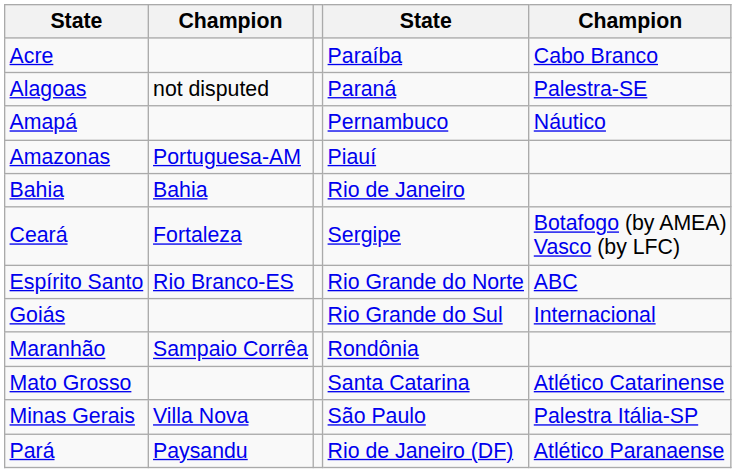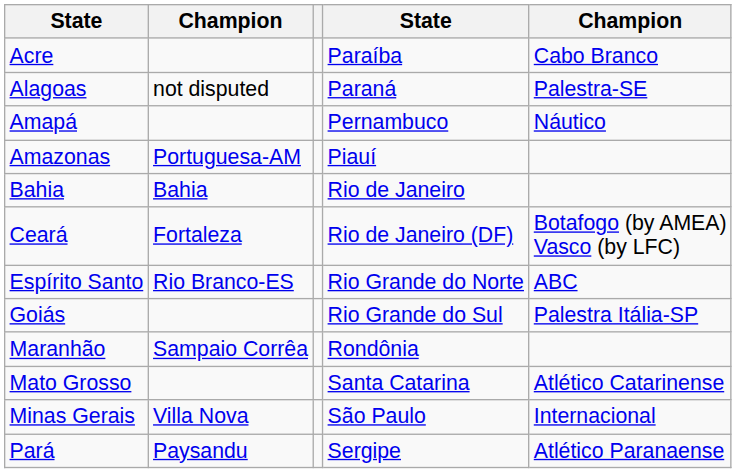Ceará | column 4: Sergipe -> Rio de Janeiro (DF)
Goiás | column 5: Internacional -> Palestra Itália-SP
Minas Gerais | column 5: Palestra Itália-SP -> Internacional
Pará | column 4: Rio de Janeiro (DF) -> Sergipe
